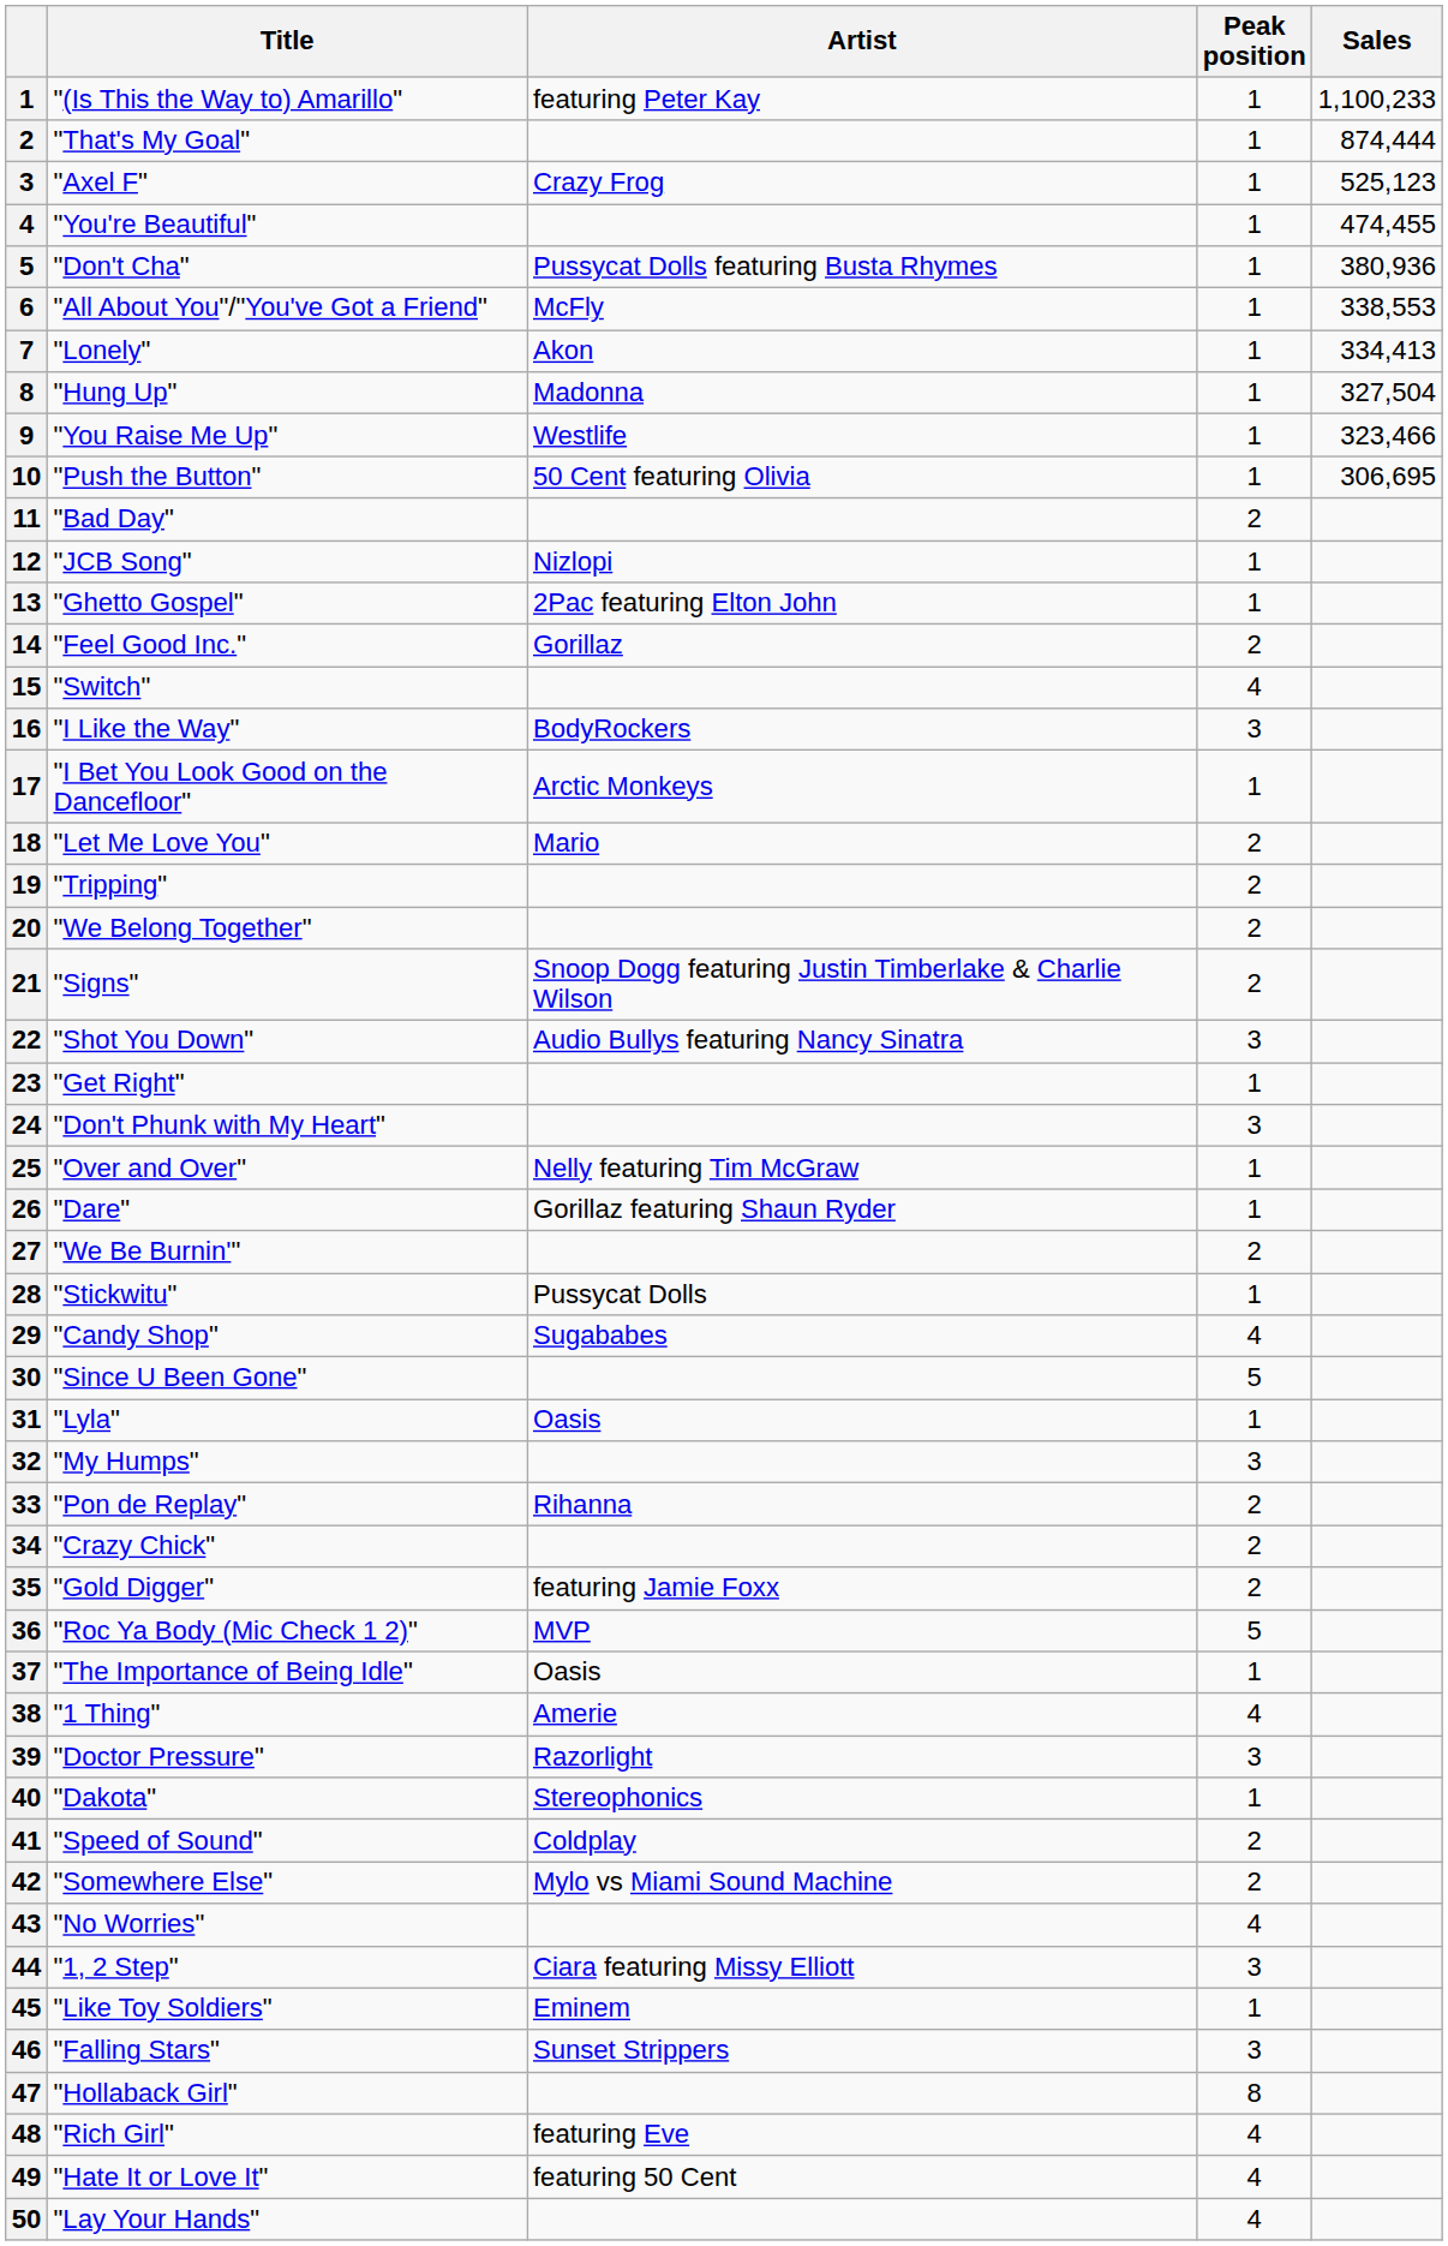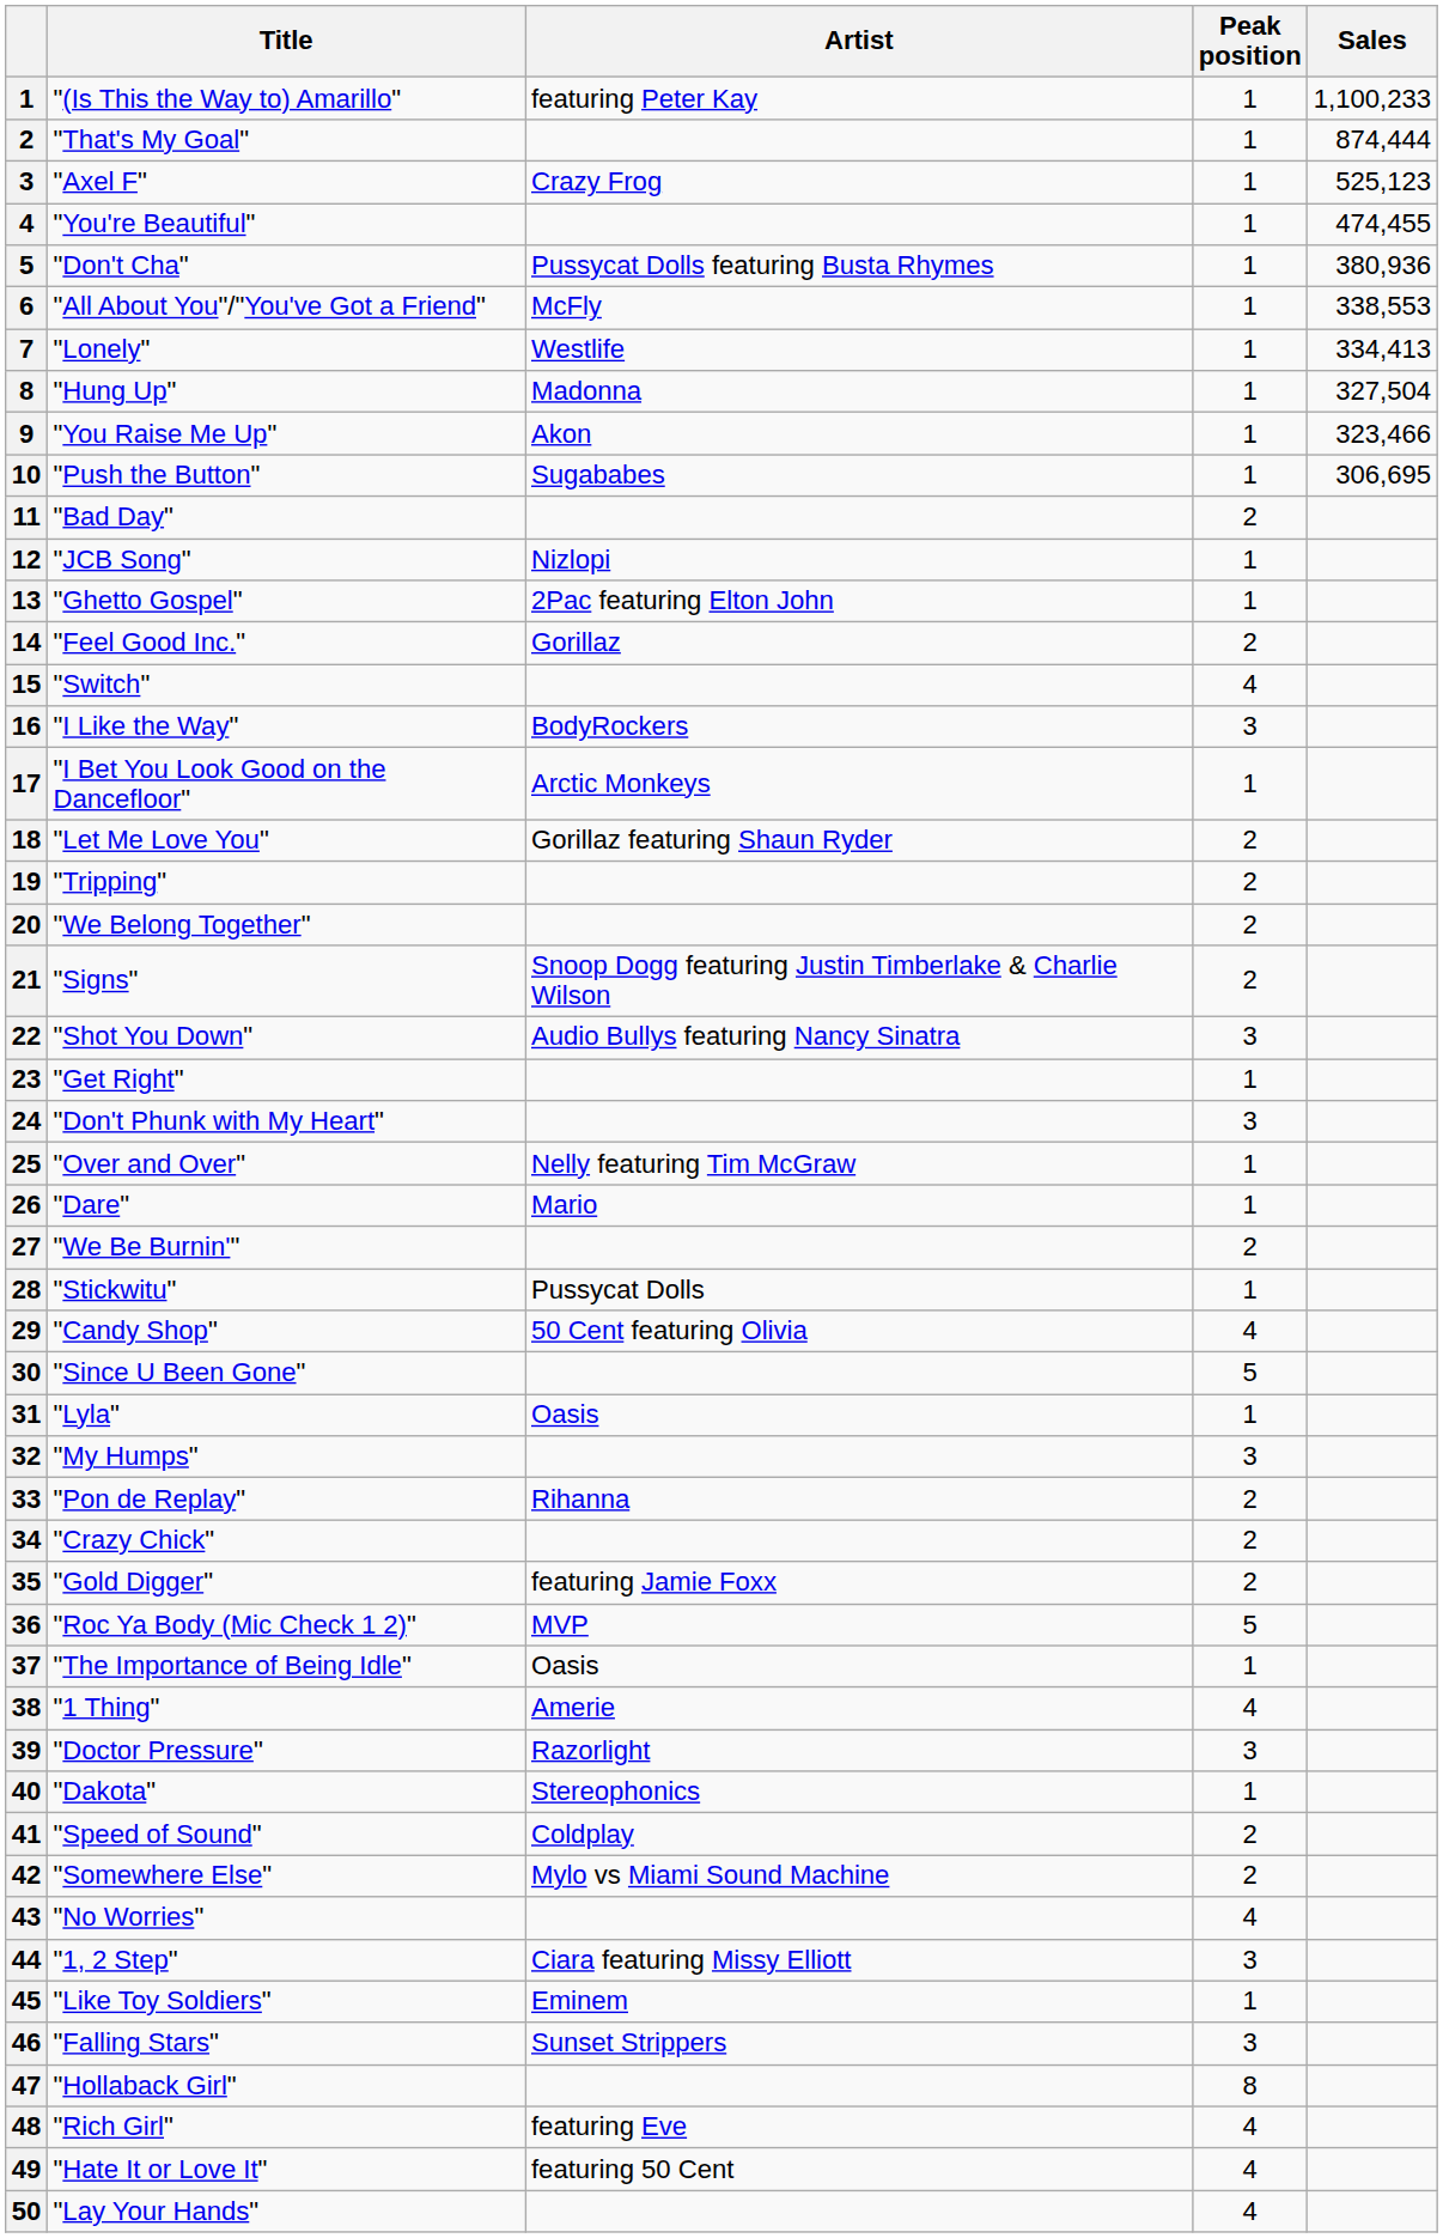"Lonely" | Artist: Akon -> Westlife
"You Raise Me Up" | Artist: Westlife -> Akon
"Push the Button" | Artist: 50 Cent featuring Olivia -> Sugababes
"Let Me Love You" | Artist: Mario -> Gorillaz featuring Shaun Ryder
"Dare" | Artist: Gorillaz featuring Shaun Ryder -> Mario
"Candy Shop" | Artist: Sugababes -> 50 Cent featuring Olivia
